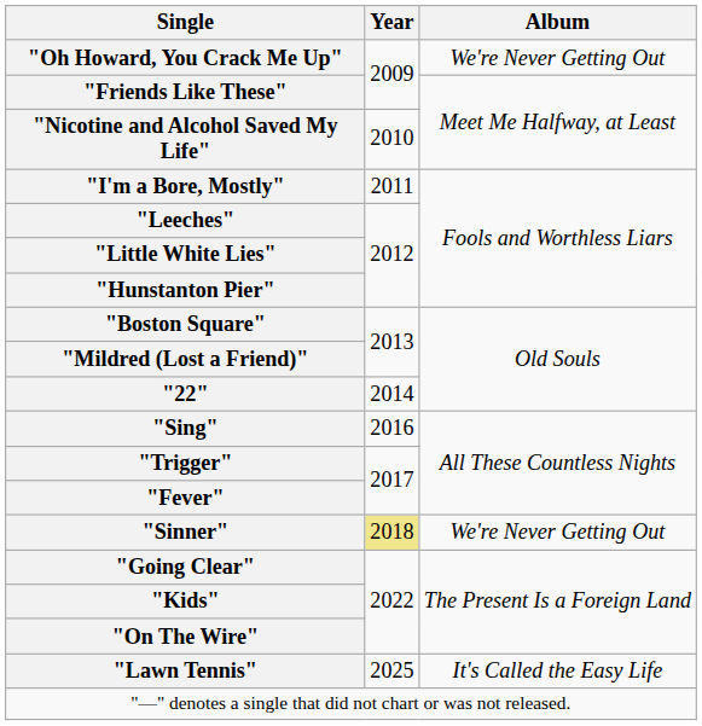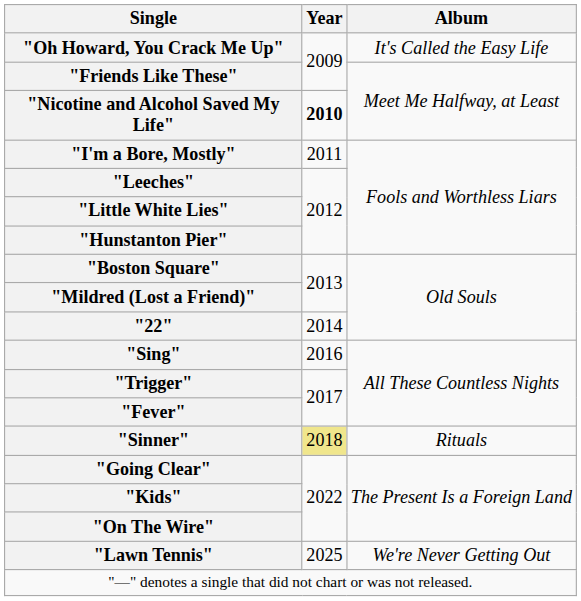"Oh Howard, You Crack Me Up" | Album: We're Never Getting Out -> It's Called the Easy Life
"Nicotine and Alcohol Saved My Life" | Year: normal -> bold
"Sinner" | Album: We're Never Getting Out -> Rituals
"Lawn Tennis" | Album: It's Called the Easy Life -> We're Never Getting Out
